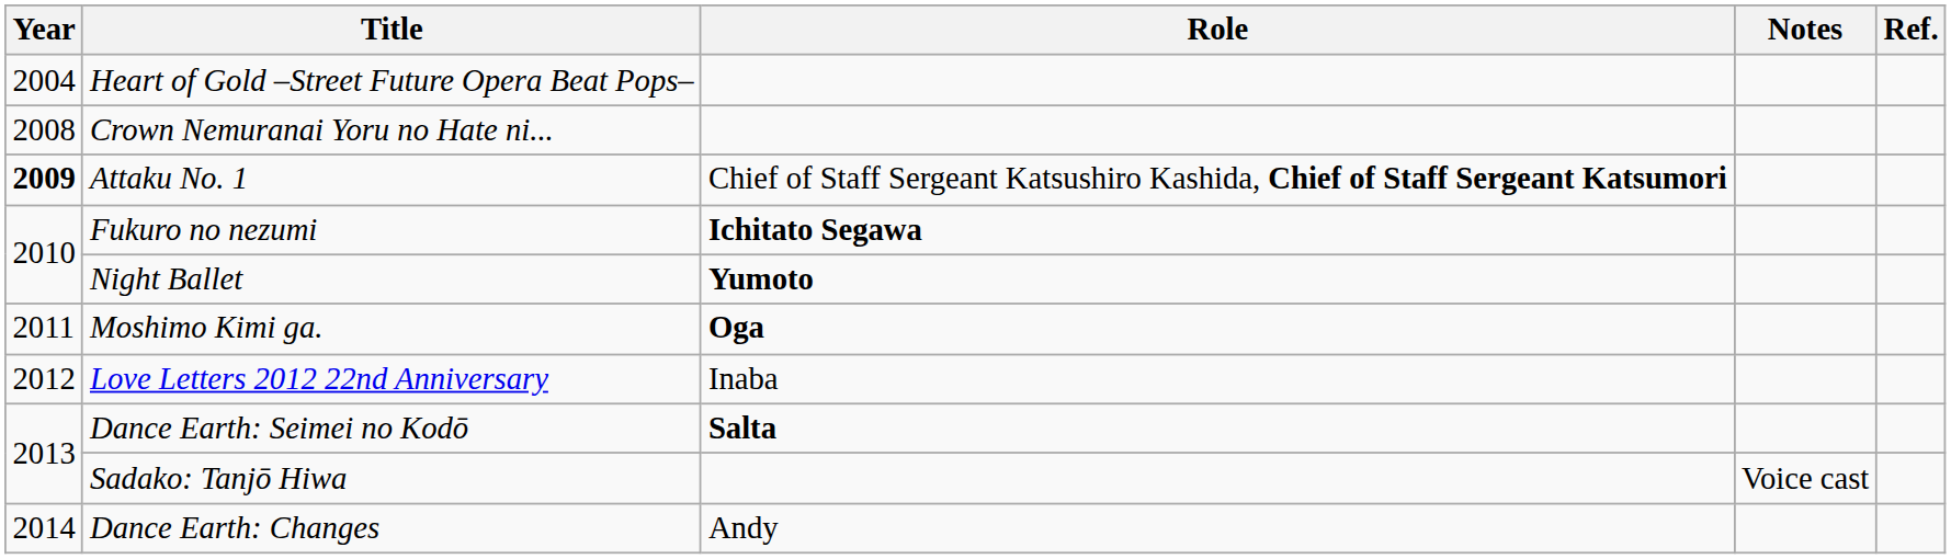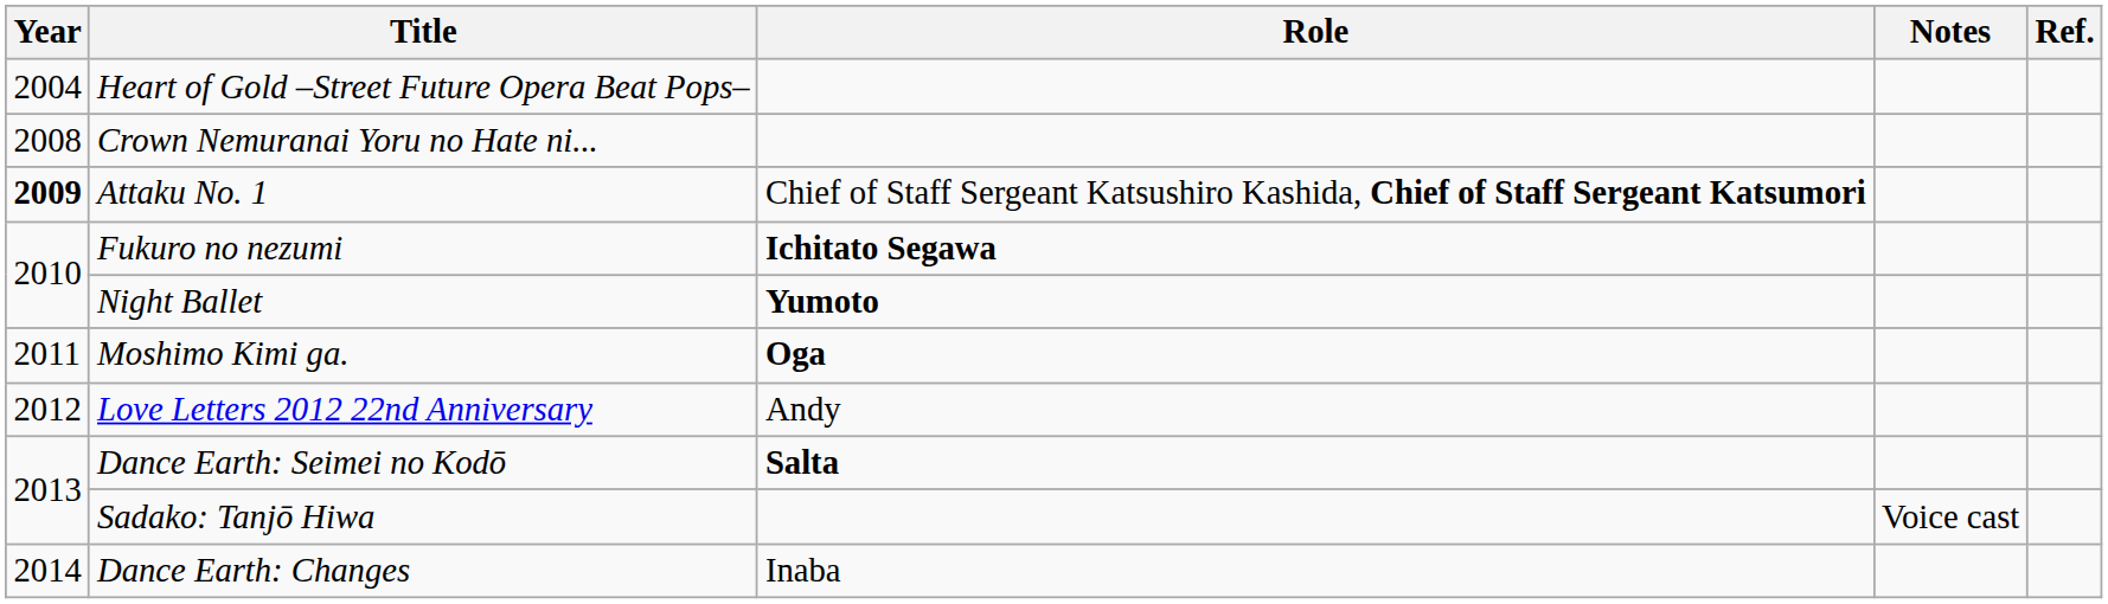Love Letters 2012 22nd Anniversary | Role: Inaba -> Andy
Dance Earth: Changes | Role: Andy -> Inaba
